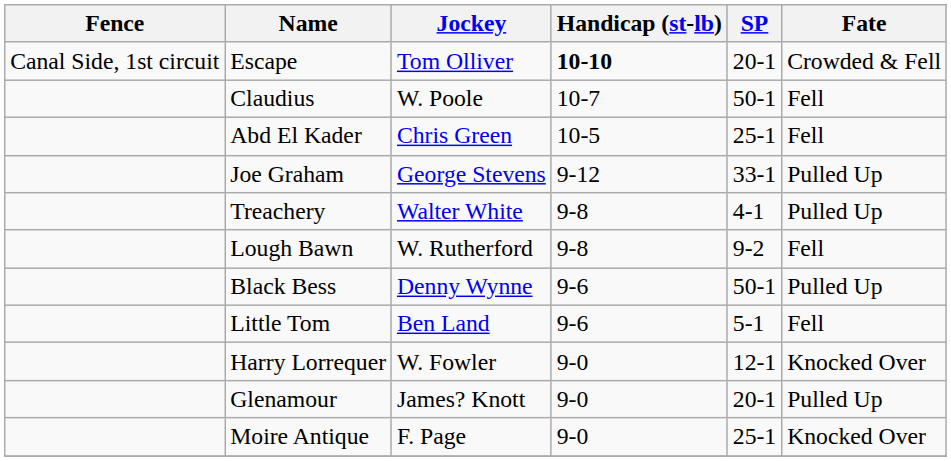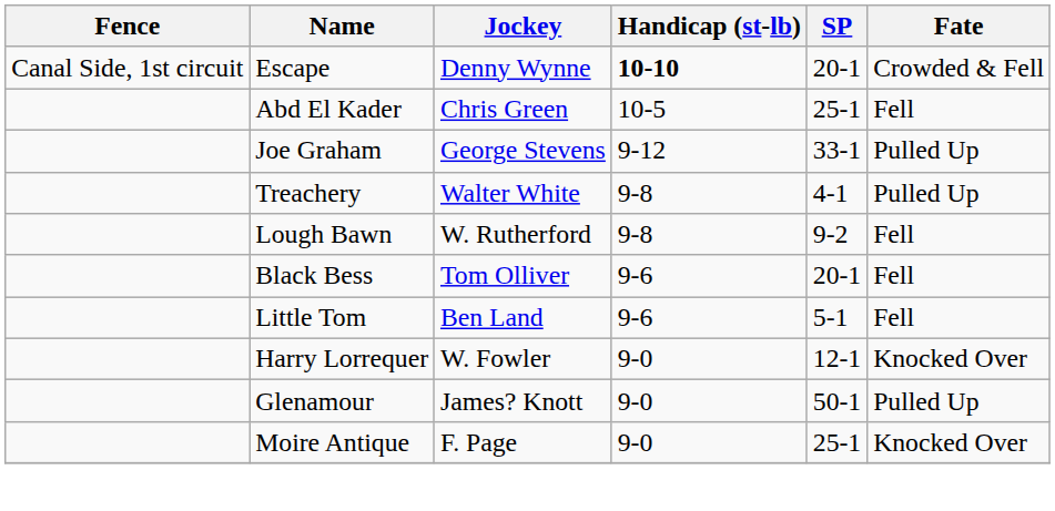Escape | Jockey: Tom Olliver -> Denny Wynne
- row: Claudius | W. Poole | 10-7 | 50-1 | Fell
Black Bess | Jockey: Denny Wynne -> Tom Olliver
Black Bess | SP: 50-1 -> 20-1
Black Bess | Fate: Pulled Up -> Fell
Glenamour | SP: 20-1 -> 50-1
